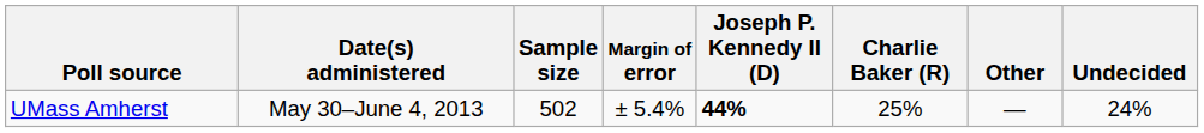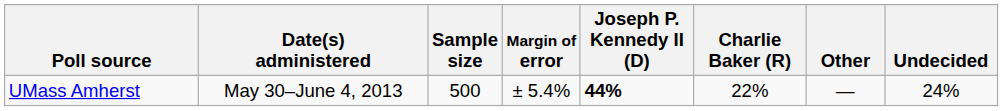UMass Amherst | Sample size: 502 -> 500
UMass Amherst | Charlie Baker (R): 25% -> 22%
